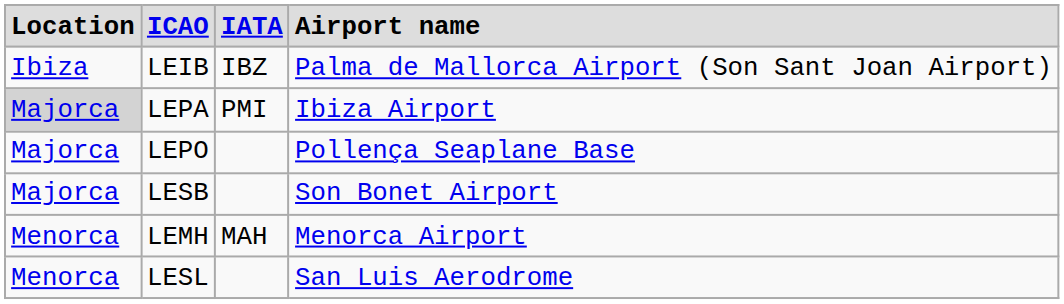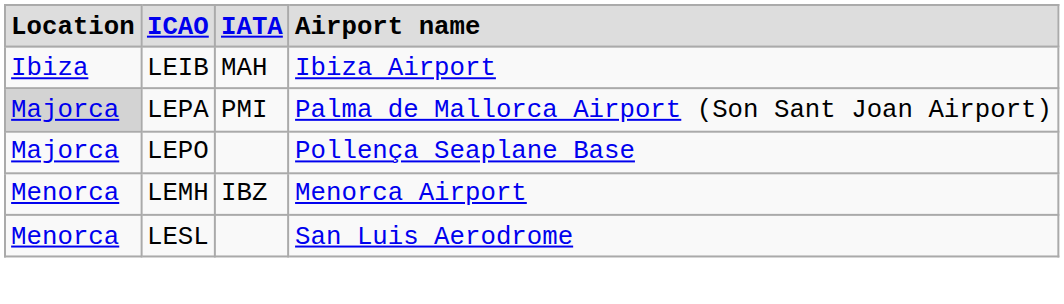LEIB | column 3: IBZ -> MAH
LEIB | column 4: Palma de Mallorca Airport (Son Sant Joan Airport) -> Ibiza Airport
LEPA | column 4: Ibiza Airport -> Palma de Mallorca Airport (Son Sant Joan Airport)
- row: Majorca | LESB | Son Bonet Airport
LEMH | column 3: MAH -> IBZ
